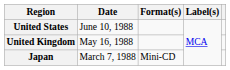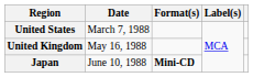United States | Date: June 10, 1988 -> March 7, 1988
Japan | Date: March 7, 1988 -> June 10, 1988
Japan | Format(s): normal -> bold
